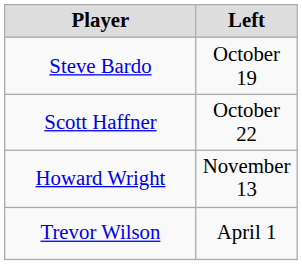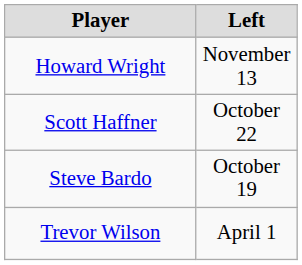rows swapped: Steve Bardo <-> Howard Wright
